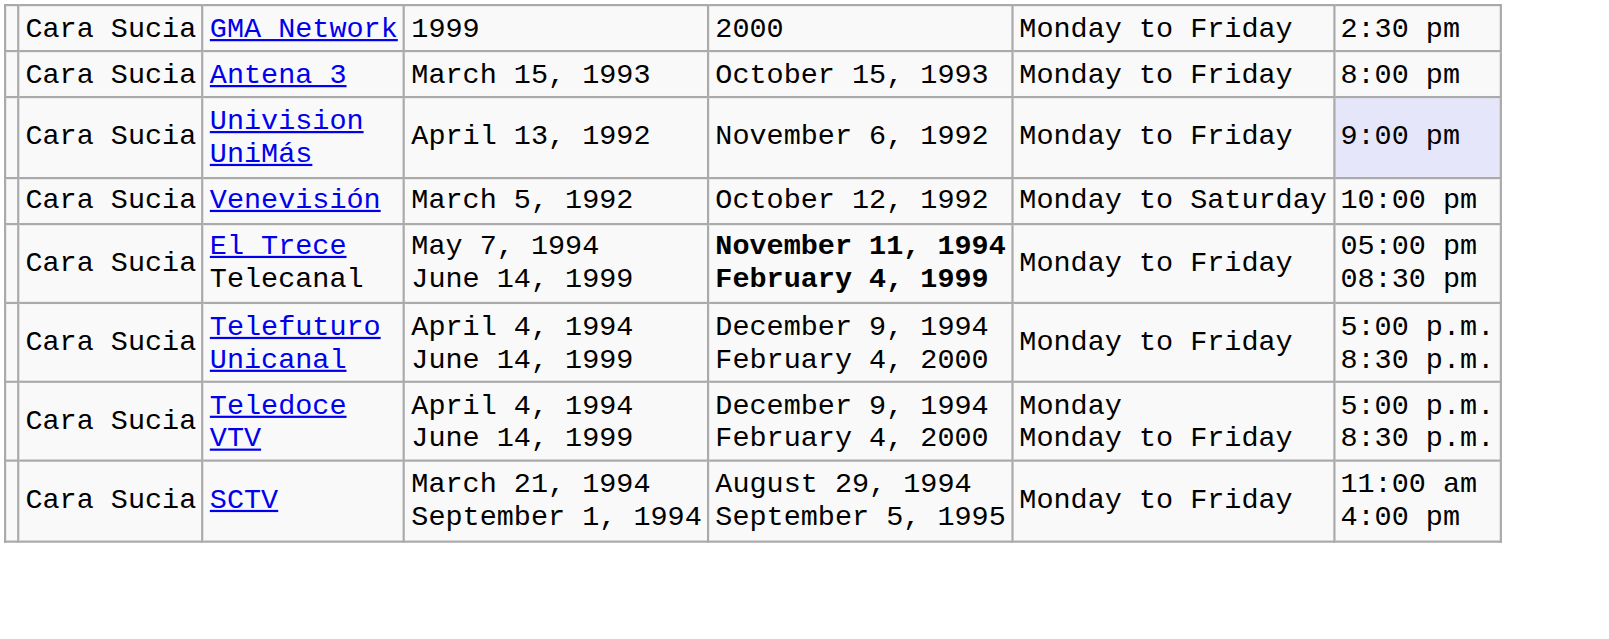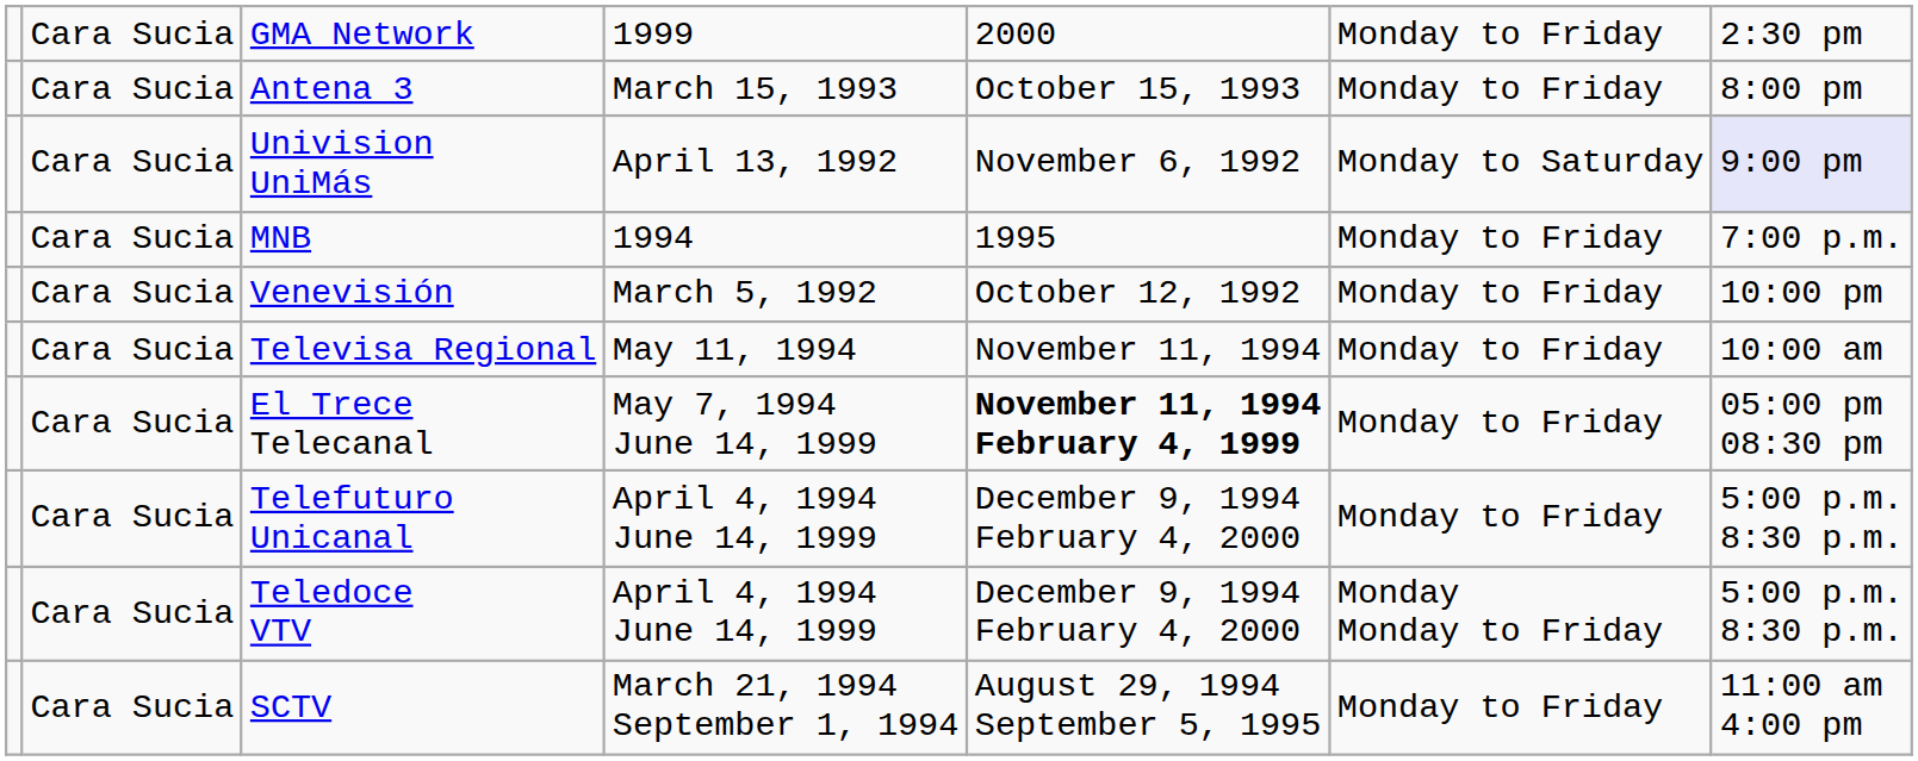Univision UniMás | column 6: Monday to Friday -> Monday to Saturday
+ row: Cara Sucia | MNB | 1994 | 1995 | Monday to Friday | 7:00 p.m.
Venevisión | column 6: Monday to Saturday -> Monday to Friday
+ row: Cara Sucia | Televisa Regional | May 11, 1994 | November 11, 1994 | Monday to Friday | 10:00 am
